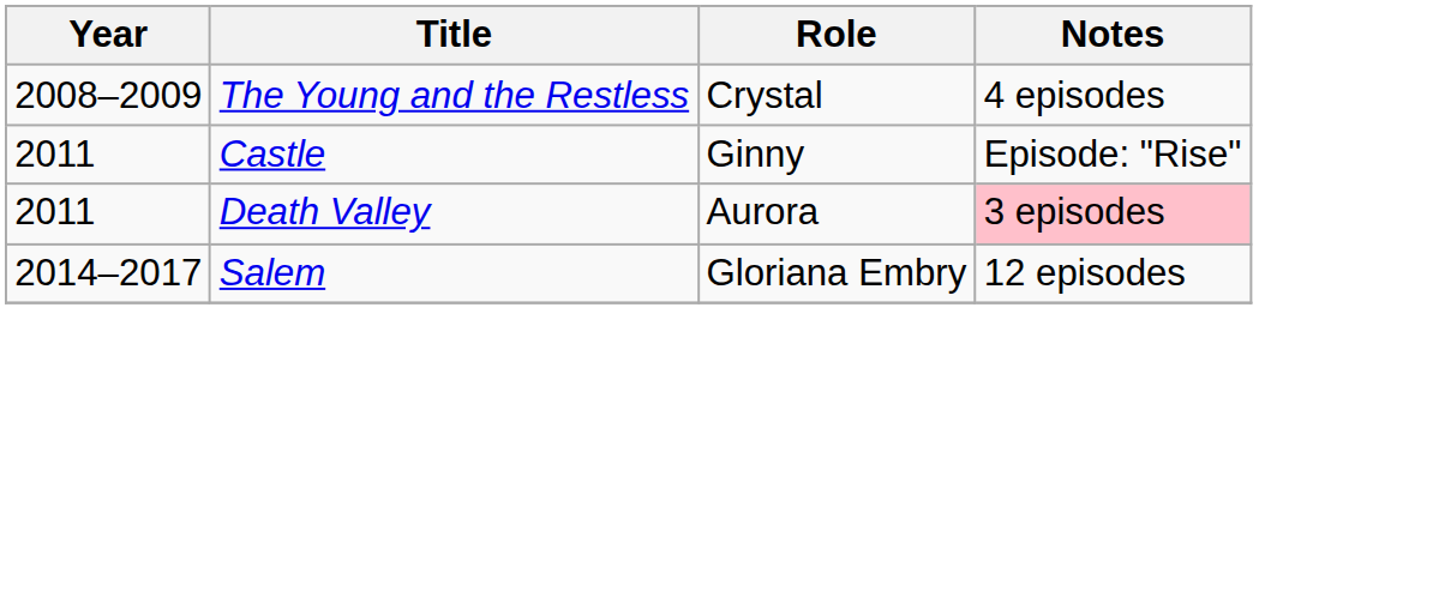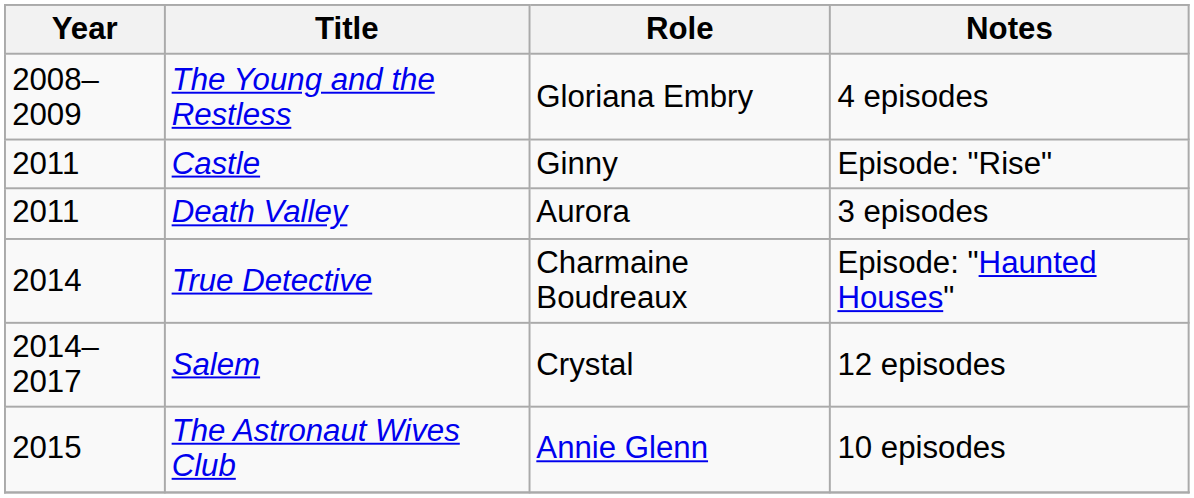The Young and the Restless | Role: Crystal -> Gloriana Embry
Death Valley | Notes: pink background -> no background
+ row: 2014 | True Detective | Charmaine Boudreaux | Episode: "Haunted Houses"
Salem | Role: Gloriana Embry -> Crystal
+ row: 2015 | The Astronaut Wives Club | Annie Glenn | 10 episodes
